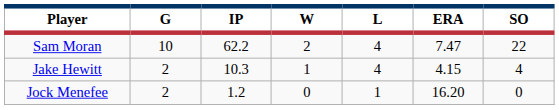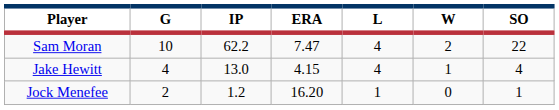columns swapped: W <-> ERA
Jake Hewitt | G: 2 -> 4
Jake Hewitt | IP: 10.3 -> 13.0
Jock Menefee | SO: 0 -> 1
